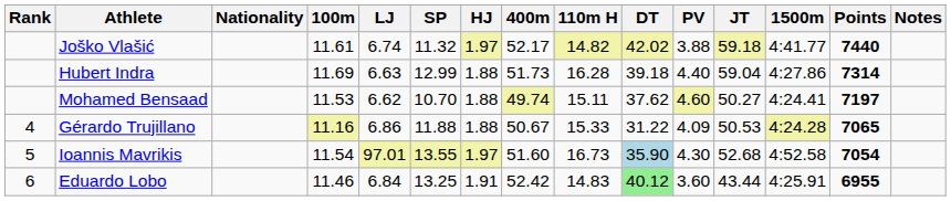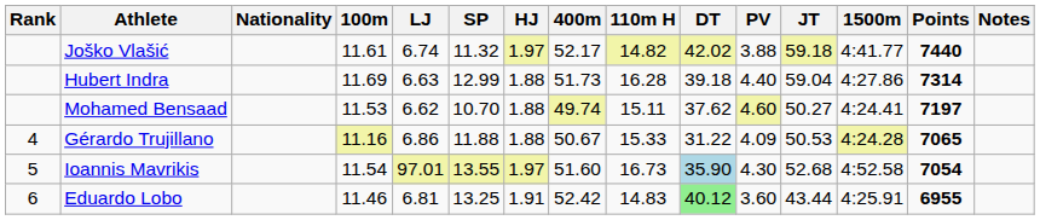Eduardo Lobo | LJ: 6.84 -> 6.81
